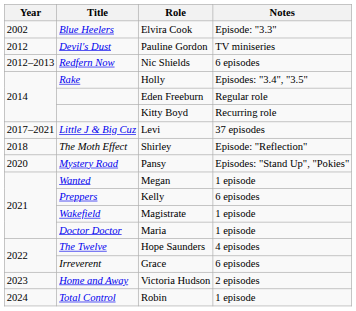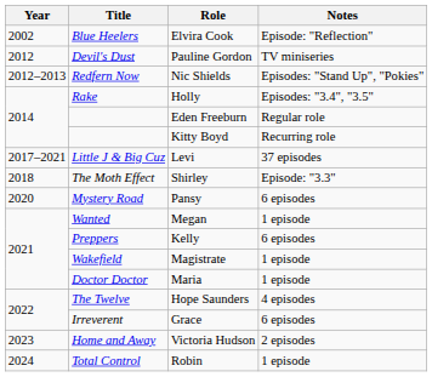Elvira Cook | Notes: Episode: "3.3" -> Episode: "Reflection"
Nic Shields | Notes: 6 episodes -> Episodes: "Stand Up", "Pokies"
Shirley | Notes: Episode: "Reflection" -> Episode: "3.3"
Pansy | Notes: Episodes: "Stand Up", "Pokies" -> 6 episodes
